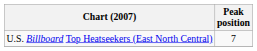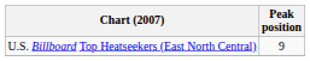U.S. Billboard Top Heatseekers (East North Central) | Peak position: 7 -> 9
